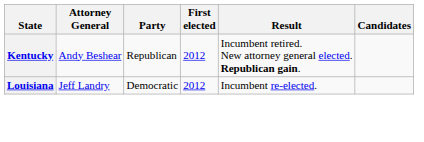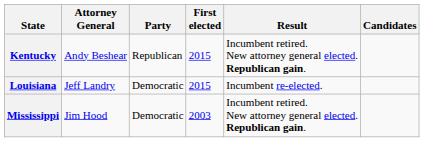Kentucky | First elected: 2012 -> 2015
Louisiana | First elected: 2012 -> 2015
+ row: Mississippi | Jim Hood | Democratic | 2003 | Incumbent retired. New attorney general elected. Republican gain.
